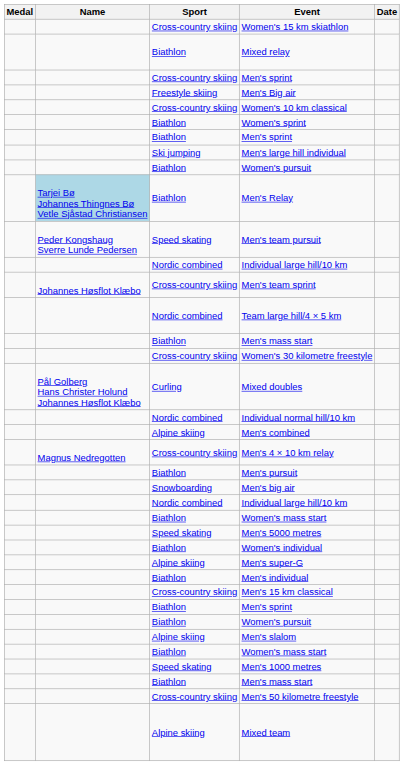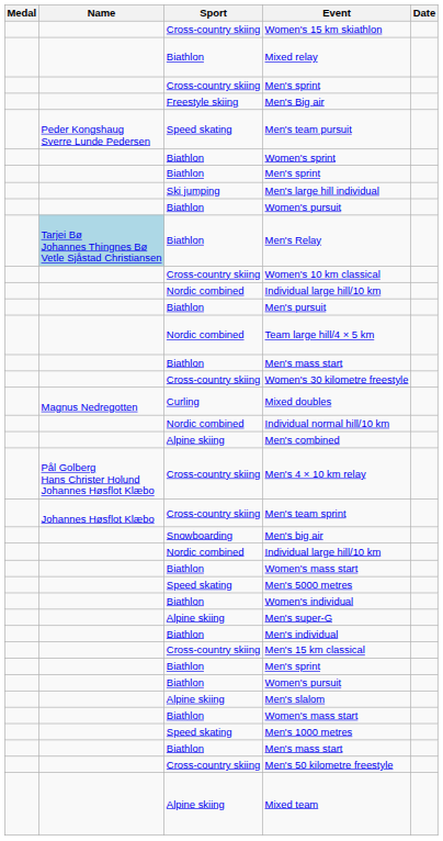rows swapped: Women's 10 km classical <-> Men's team pursuit
rows swapped: Men's team sprint <-> Men's pursuit
Mixed doubles | Name: Pål Golberg Hans Christer Holund Johannes Høsflot Klæbo -> Magnus Nedregotten
Men's 4 × 10 km relay | Name: Magnus Nedregotten -> Pål Golberg Hans Christer Holund Johannes Høsflot Klæbo
